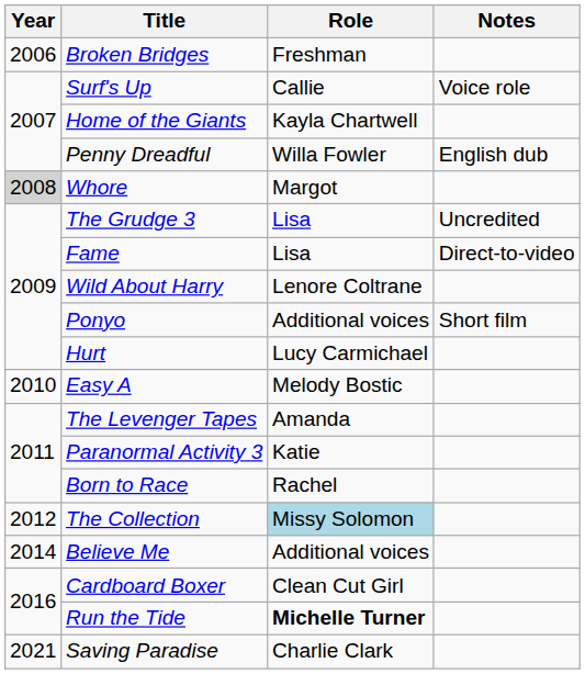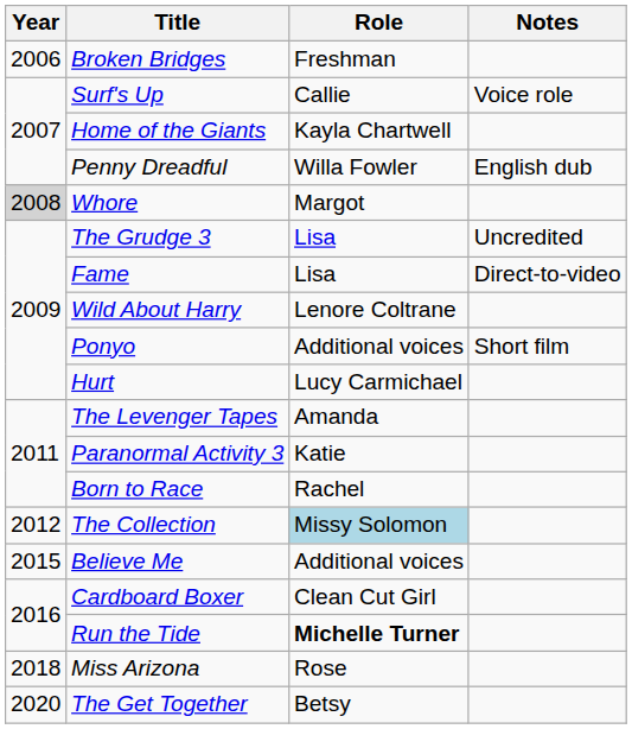- row: 2010 | Easy A | Melody Bostic
Believe Me | Year: 2014 -> 2015
+ row: 2018 | Miss Arizona | Rose
+ row: 2020 | The Get Together | Betsy
- row: 2021 | Saving Paradise | Charlie Clark
